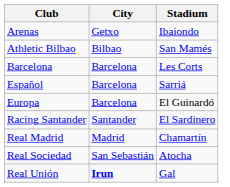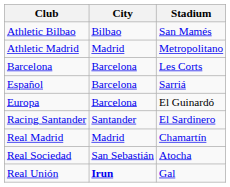- row: Arenas | Getxo | Ibaiondo
+ row: Athletic Madrid | Madrid | Metropolitano
